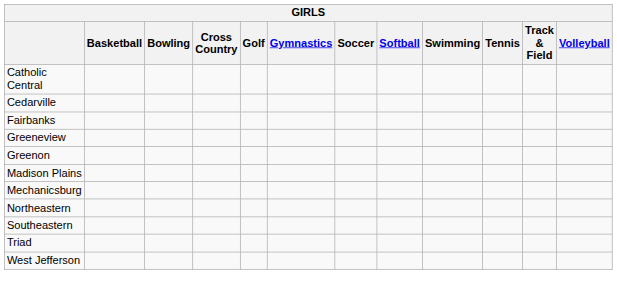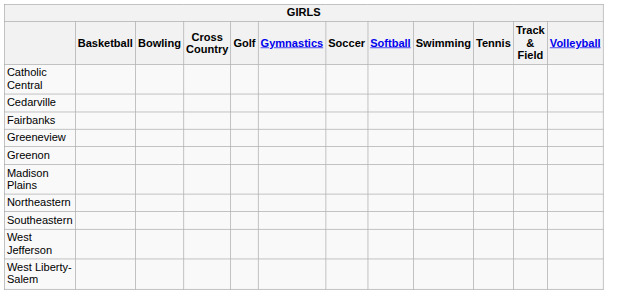- row: Mechanicsburg
- row: Triad
+ row: West Liberty-Salem
